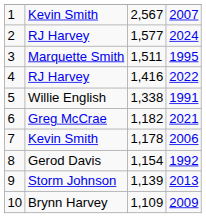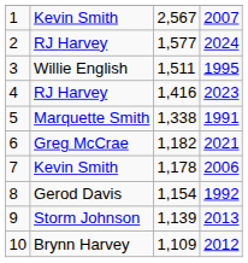3 | column 2: Marquette Smith -> Willie English
4 | column 4: 2022 -> 2023
5 | column 2: Willie English -> Marquette Smith
10 | column 4: 2009 -> 2012
